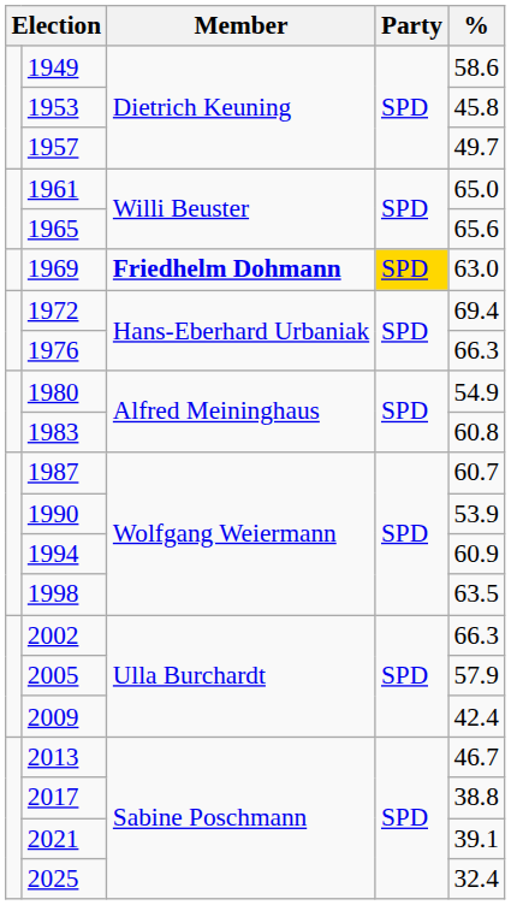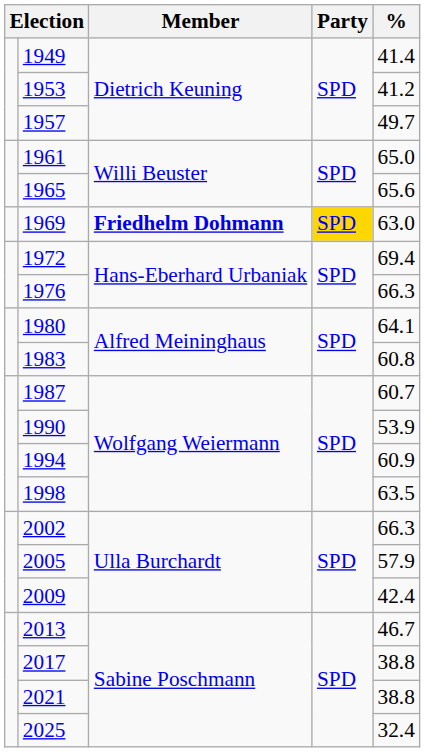1949 | %: 58.6 -> 41.4
1953 | %: 45.8 -> 41.2
1980 | %: 54.9 -> 64.1
2021 | %: 39.1 -> 38.8
